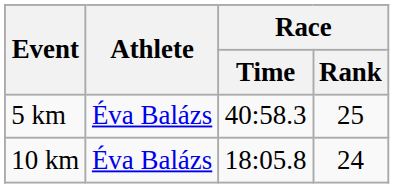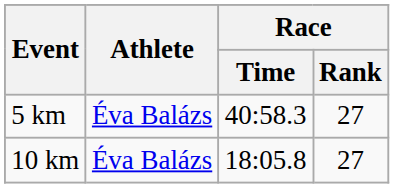5 km | Race / Rank: 25 -> 27
10 km | Race / Rank: 24 -> 27
